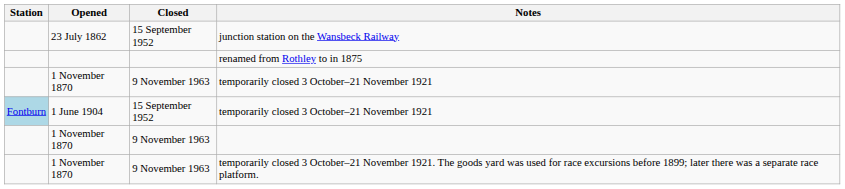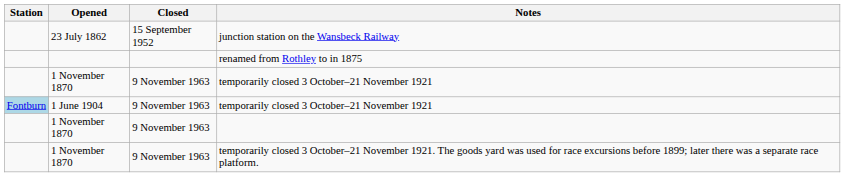1 June 1904 / temporarily closed 3 October–21 November 1921 | Closed: 15 September 1952 -> 9 November 1963
